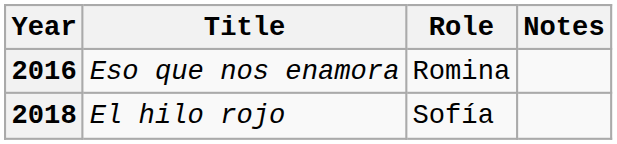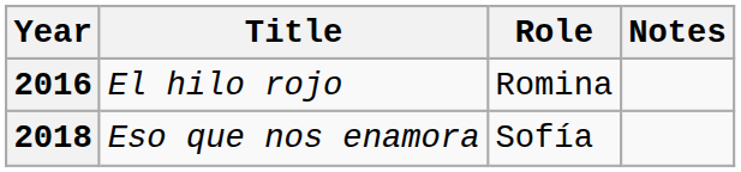2016 | Title: Eso que nos enamora -> El hilo rojo
2018 | Title: El hilo rojo -> Eso que nos enamora
